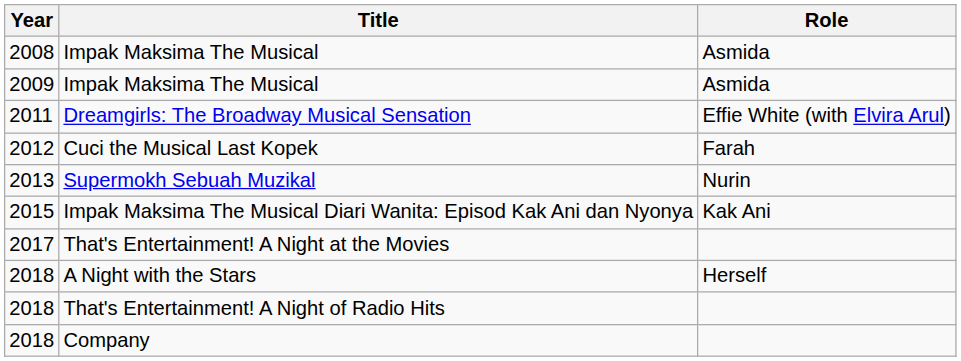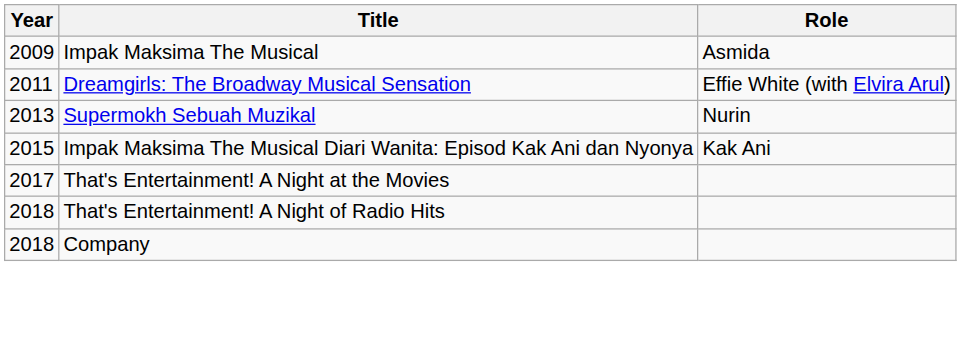- row: 2008 | Impak Maksima The Musical | Asmida
- row: 2012 | Cuci the Musical Last Kopek | Farah
- row: 2018 | A Night with the Stars | Herself
